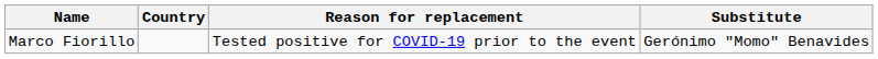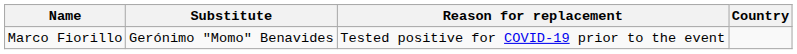columns swapped: Country <-> Substitute
